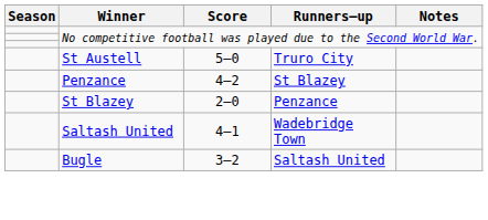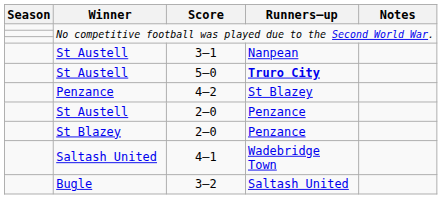+ row: St Austell | 3–1 | Nanpean
5–0 | Runners–up: normal -> bold
+ row: St Austell | 2–0 | Penzance
